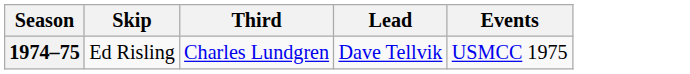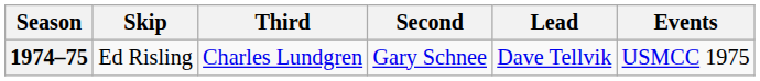+ column: Second | Gary Schnee
